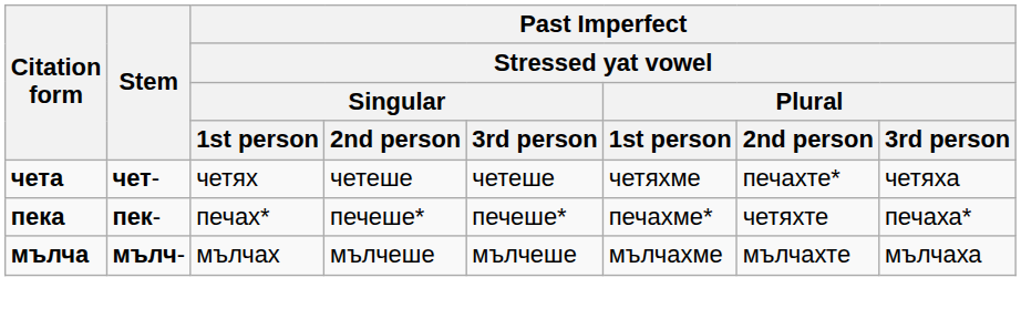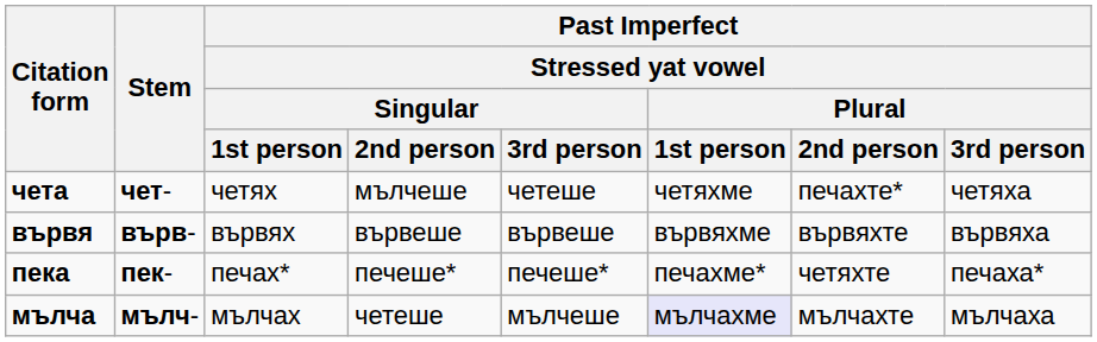чета | Past Imperfect / Stressed yat vowel / Singular / 2nd person: четеше -> мълчеше
+ row: вървя | върв- | вървях | вървеше | вървеше | вървяхме | вървяхте | вървяха
мълча | Past Imperfect / Stressed yat vowel / Singular / 2nd person: мълчеше -> четеше
мълча | Past Imperfect / Stressed yat vowel / Plural / 1st person: no background -> lavender background
